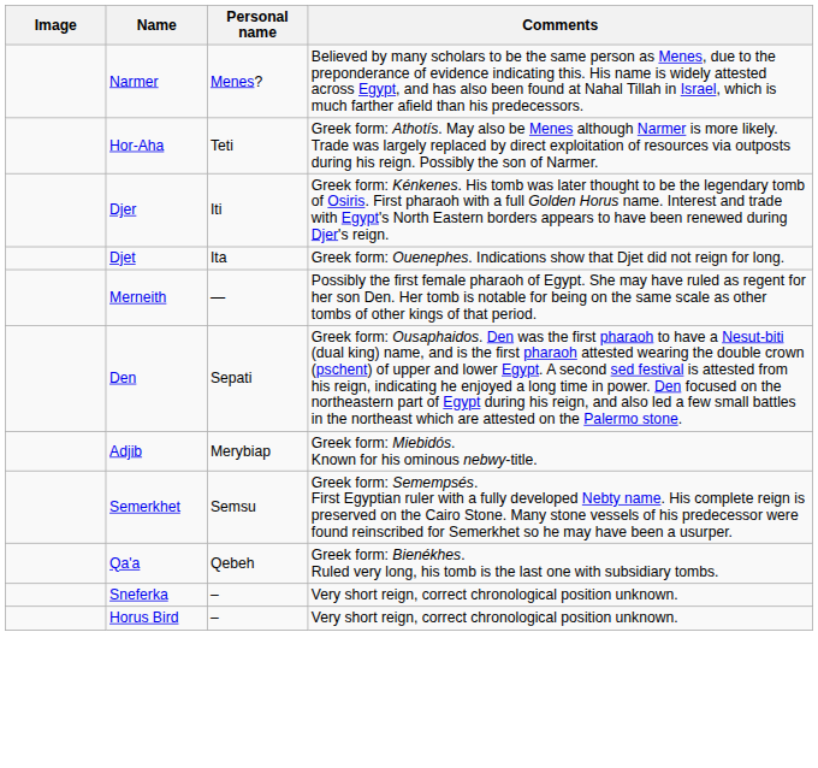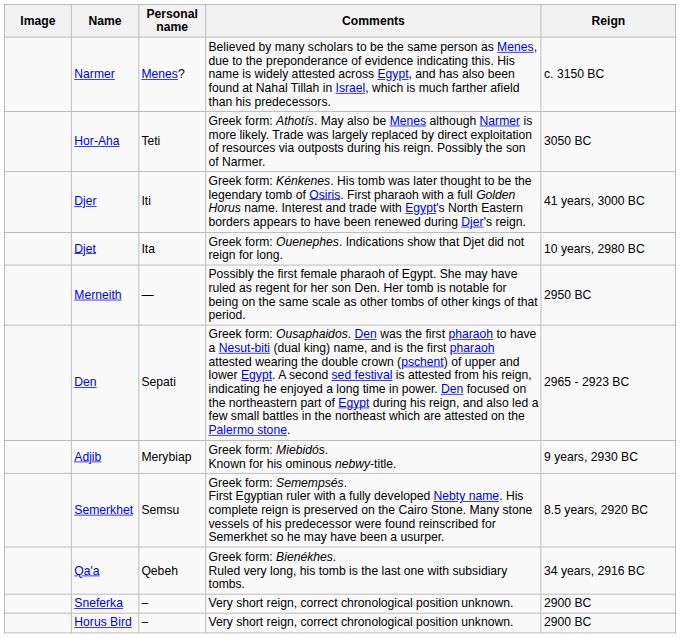+ column: Reign | c. 3150 BC | 3050 BC | 41 years, 3000 BC | 10 years, 2980 BC | 2950 BC | 2965 - 2923 BC | 9 years, 2930 BC | 8.5 years, 2920 BC | 34 years, 2916 BC | 2900 BC | 2900 BC
